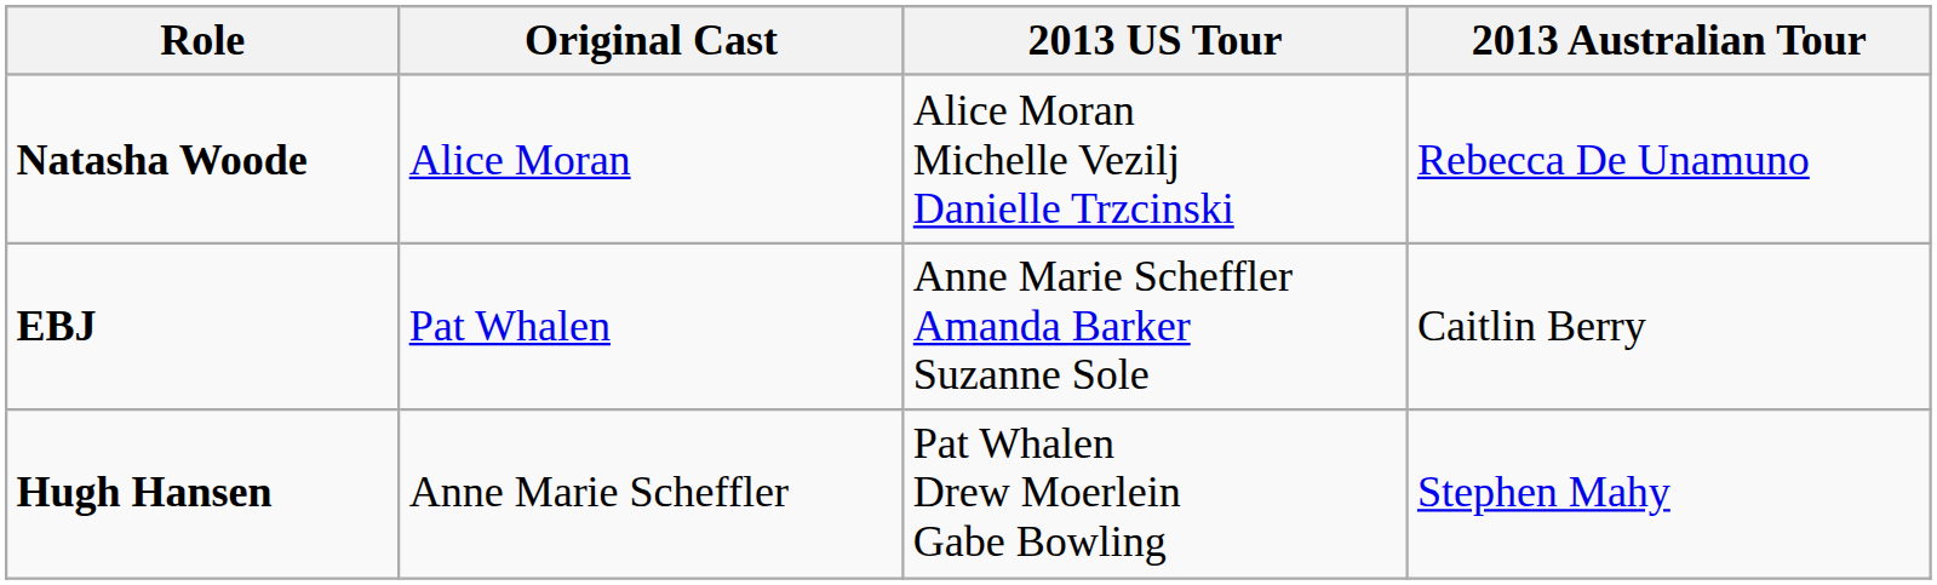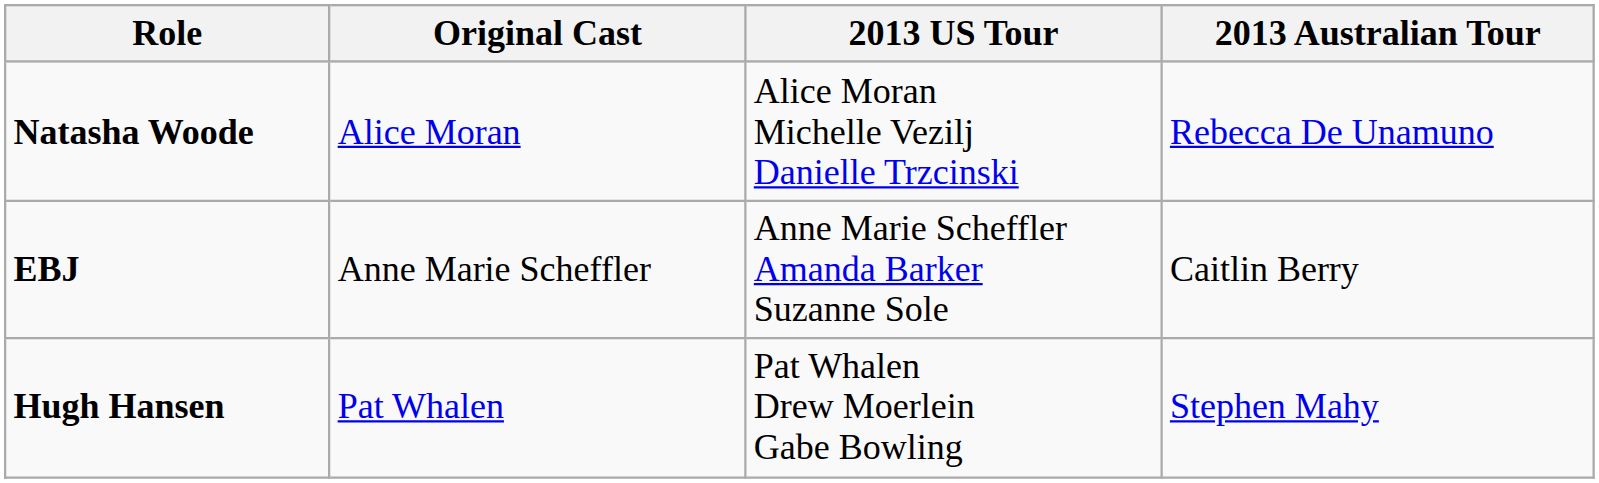EBJ | Original Cast: Pat Whalen -> Anne Marie Scheffler
Hugh Hansen | Original Cast: Anne Marie Scheffler -> Pat Whalen
